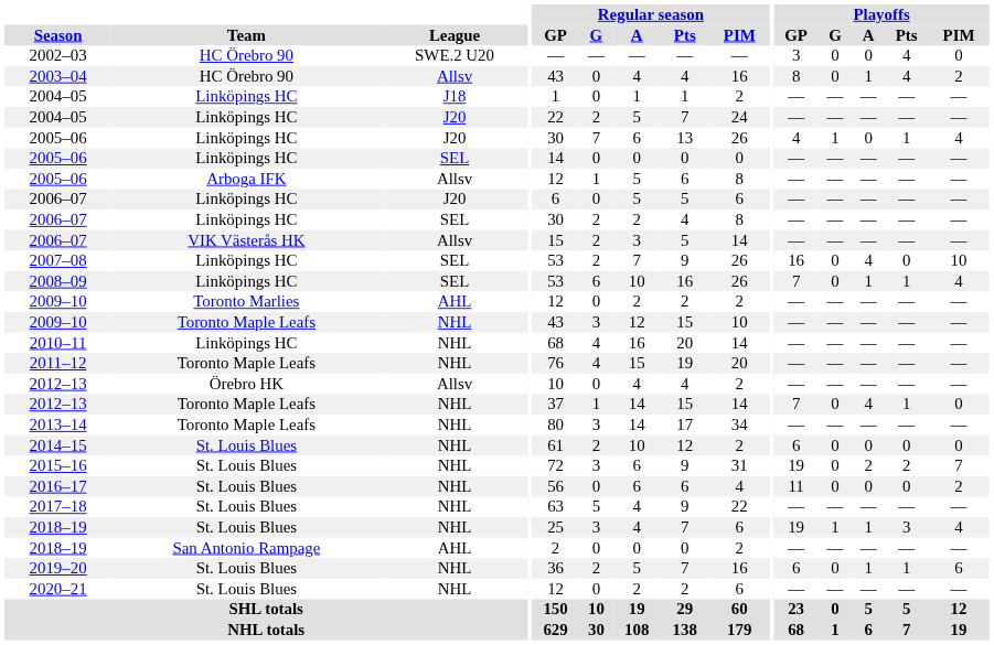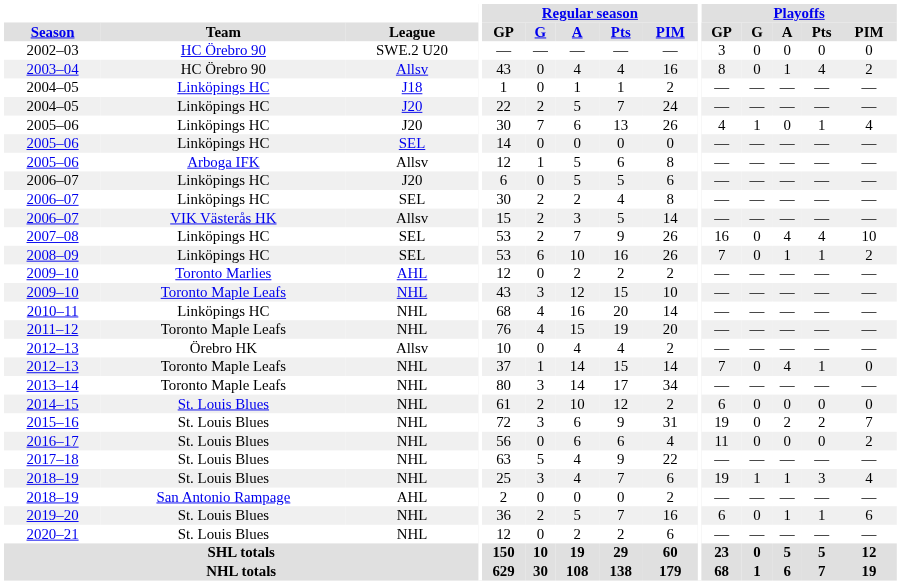2002–03 | Playoffs / Pts: 4 -> 0
2007–08 | Playoffs / Pts: 0 -> 4
2008–09 | Playoffs / PIM: 4 -> 2
